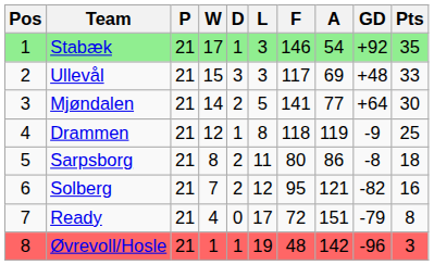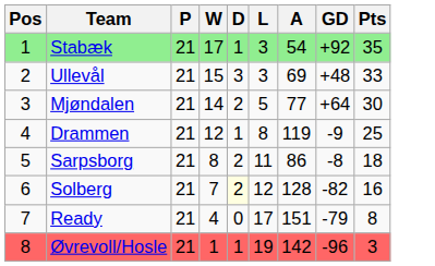- column: F | 146 | 117 | 141 | 118 | 80 | 95 | 72 | 48
Solberg | D: no background -> lightyellow background
Solberg | A: 121 -> 128
